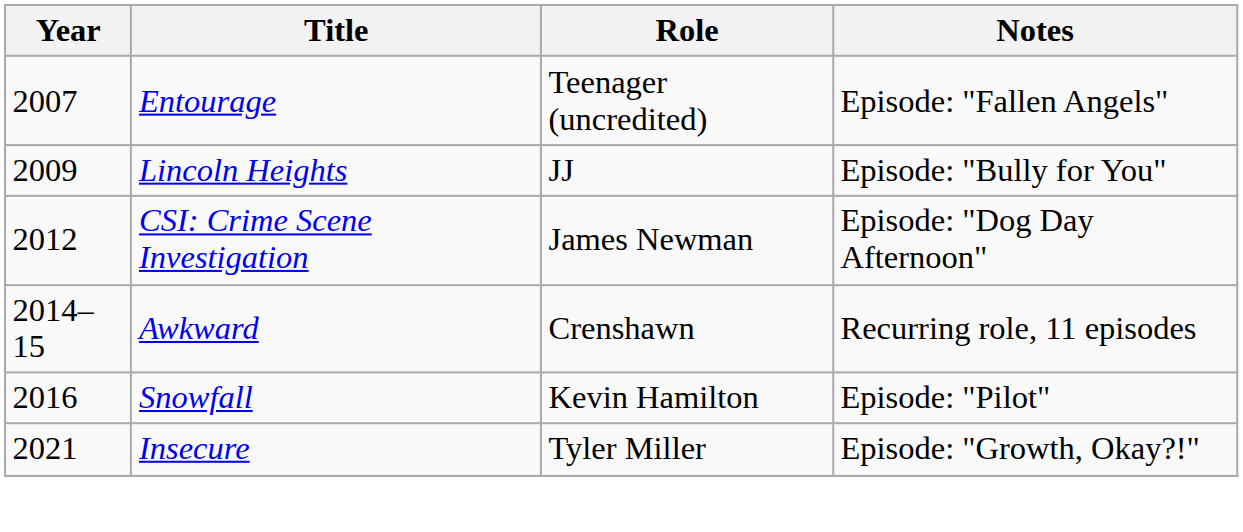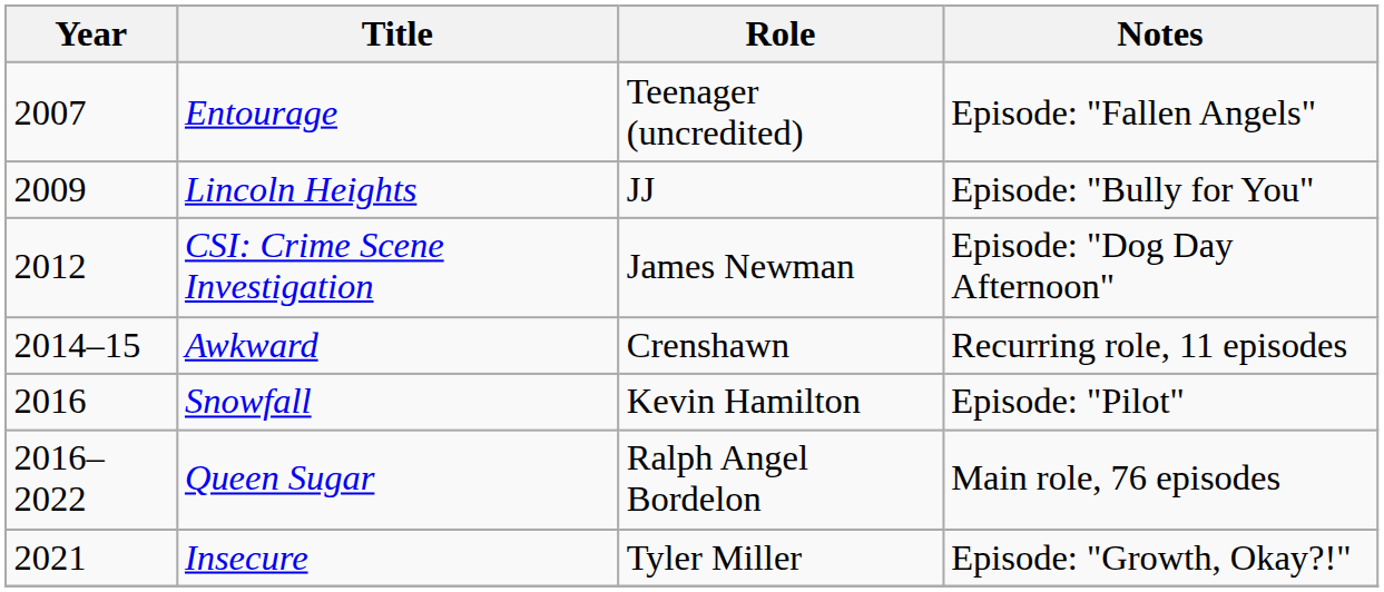+ row: 2016–2022 | Queen Sugar | Ralph Angel Bordelon | Main role, 76 episodes
